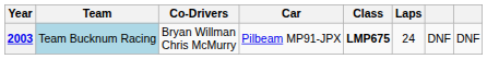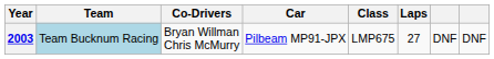2003 | Class: bold -> normal
2003 | Laps: 24 -> 27
